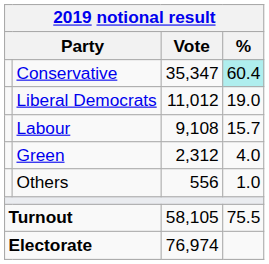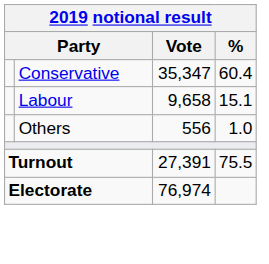Conservative | %: paleturquoise background -> no background
- row: Liberal Democrats | 11,012 | 19.0
Labour | Vote: 9,108 -> 9,658
Labour | %: 15.7 -> 15.1
- row: Green | 2,312 | 4.0
Turnout | Vote: 58,105 -> 27,391
